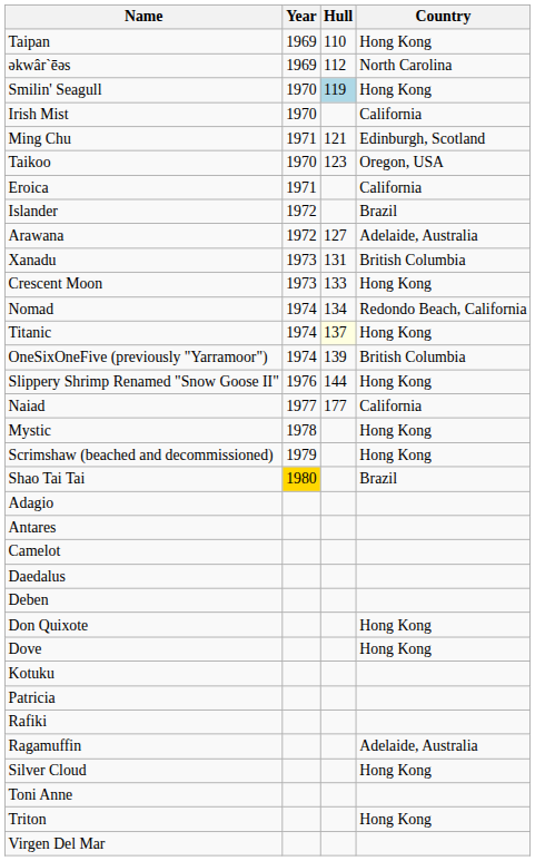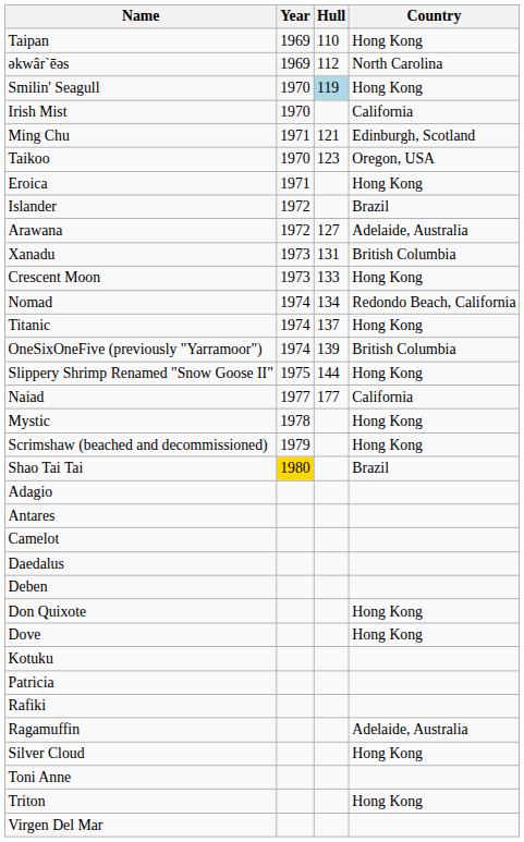Eroica | Country: California -> Hong Kong
Titanic | Hull: lightyellow background -> no background
Slippery Shrimp Renamed "Snow Goose II" | Year: 1976 -> 1975
